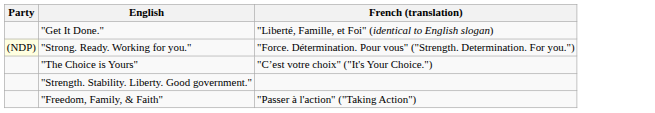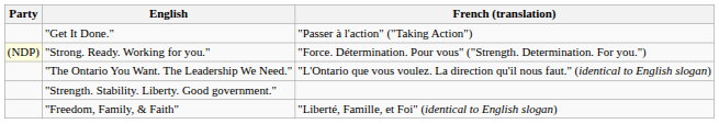"Get It Done." | French (translation): "Liberté, Famille, et Foi" (identical to English slogan) -> "Passer à l'action" ("Taking Action")
- row: "The Choice is Yours" | "C’est votre choix" ("It's Your Choice.")
+ row: "The Ontario You Want. The Leadership We Need." | "L'Ontario que vous voulez. La direction qu'il nous faut." (identical to English slogan)
"Freedom, Family, & Faith" | French (translation): "Passer à l'action" ("Taking Action") -> "Liberté, Famille, et Foi" (identical to English slogan)
